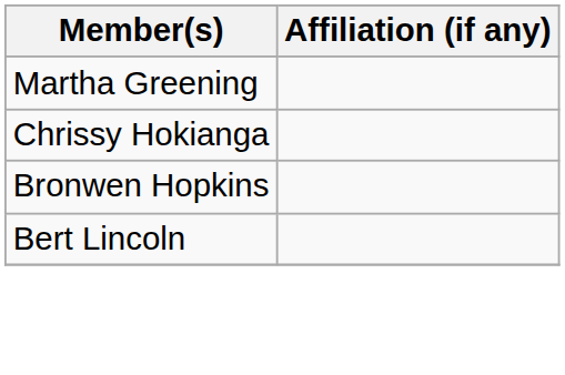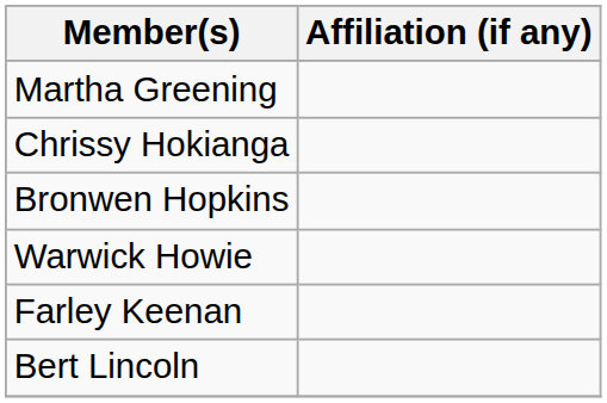+ row: Warwick Howie
+ row: Farley Keenan
